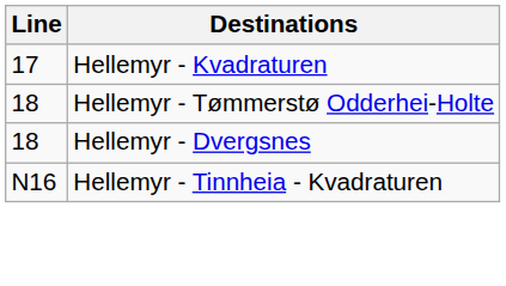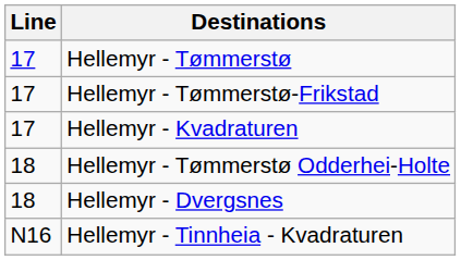+ row: 17 | Hellemyr - Tømmerstø
+ row: 17 | Hellemyr - Tømmerstø-Frikstad
